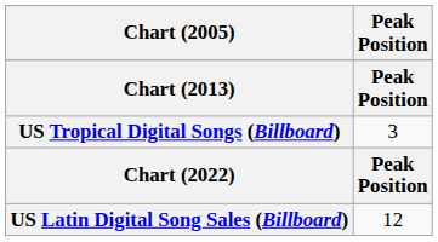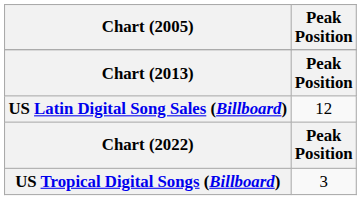rows swapped: US Tropical Digital Songs (Billboard) <-> US Latin Digital Song Sales (Billboard)
